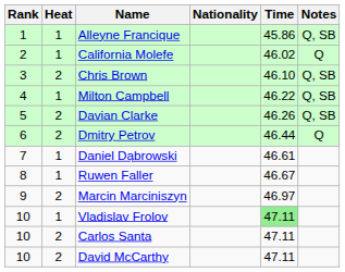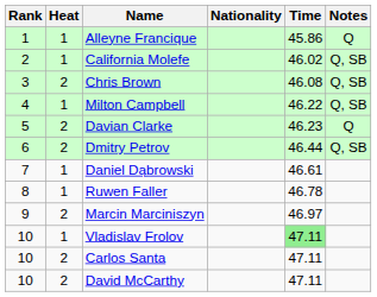Alleyne Francique | Notes: Q, SB -> Q
California Molefe | Notes: Q -> Q, SB
Chris Brown | Time: 46.10 -> 46.08
Davian Clarke | Time: 46.26 -> 46.23
Davian Clarke | Notes: Q, SB -> Q
Dmitry Petrov | Notes: Q -> Q, SB
Ruwen Faller | Time: 46.67 -> 46.78
